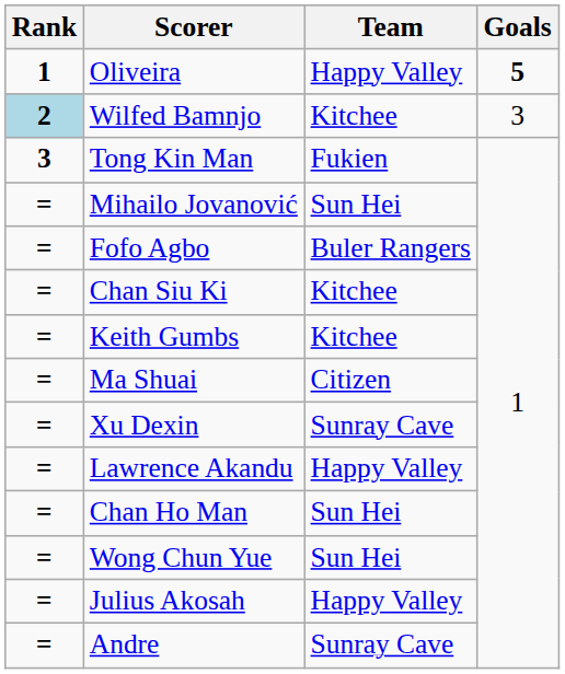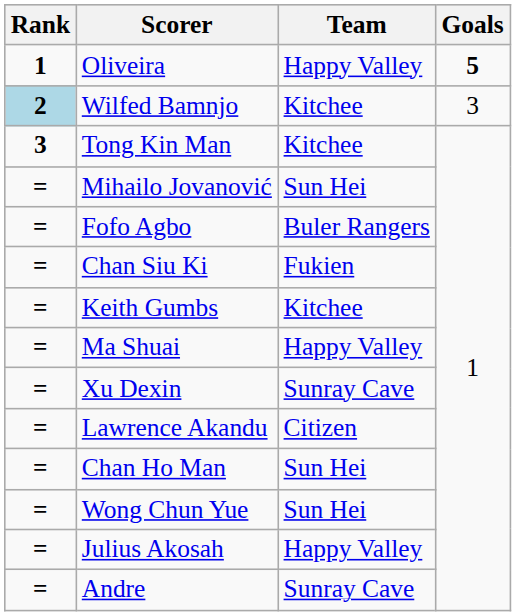Tong Kin Man | Team: Fukien -> Kitchee
Chan Siu Ki | Team: Kitchee -> Fukien
Ma Shuai | Team: Citizen -> Happy Valley
Lawrence Akandu | Team: Happy Valley -> Citizen
